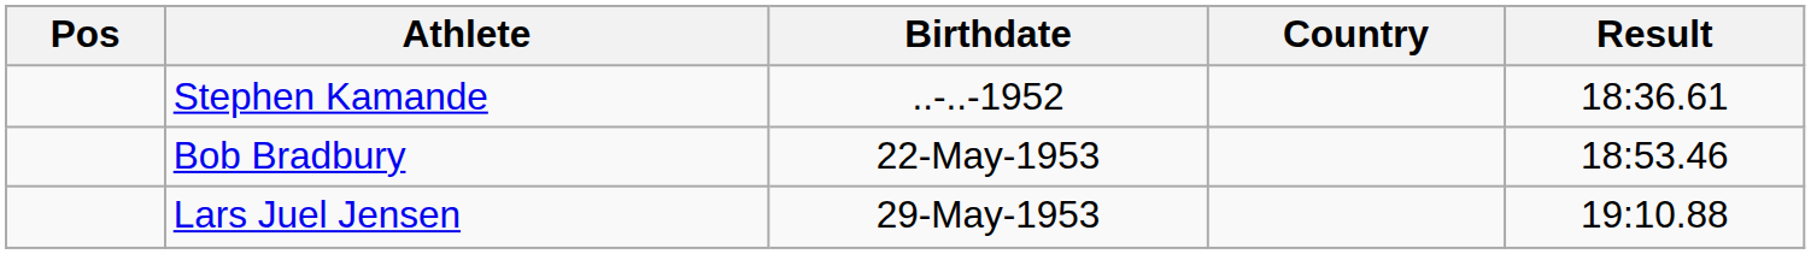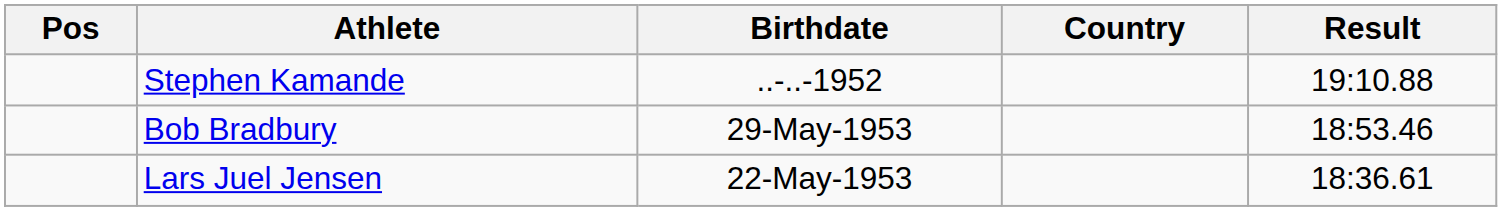Stephen Kamande | Result: 18:36.61 -> 19:10.88
Bob Bradbury | Birthdate: 22-May-1953 -> 29-May-1953
Lars Juel Jensen | Birthdate: 29-May-1953 -> 22-May-1953
Lars Juel Jensen | Result: 19:10.88 -> 18:36.61
